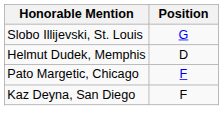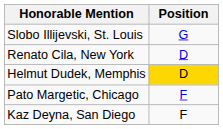+ row: Renato Cila, New York | D
Helmut Dudek, Memphis | Position: no background -> gold background
